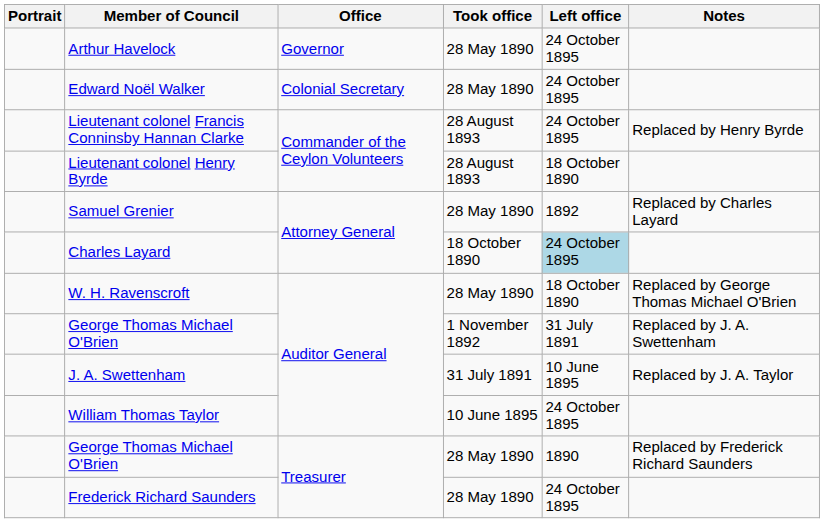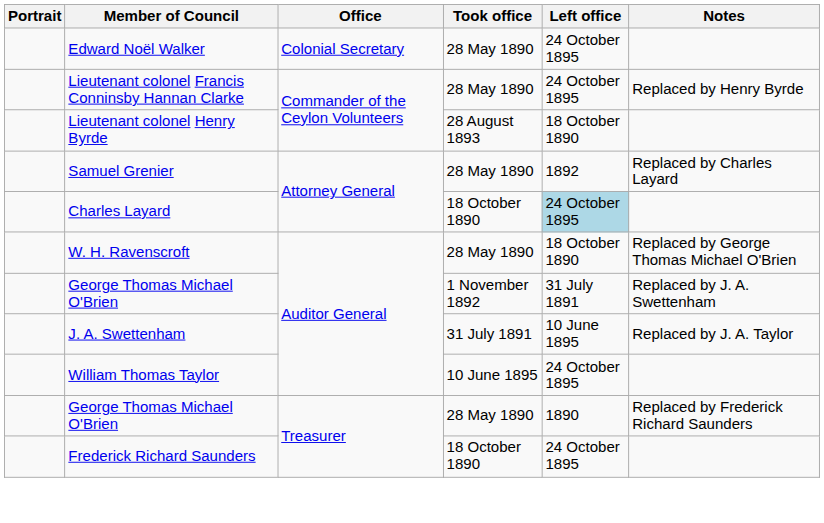- row: Arthur Havelock | Governor | 28 May 1890 | 24 October 1895
Lieutenant colonel Francis Conninsby Hannan Clarke | Took office: 28 August 1893 -> 28 May 1890
Frederick Richard Saunders | Took office: 28 May 1890 -> 18 October 1890
